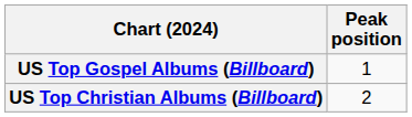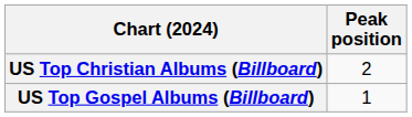rows swapped: US Top Christian Albums (Billboard) <-> US Top Gospel Albums (Billboard)
